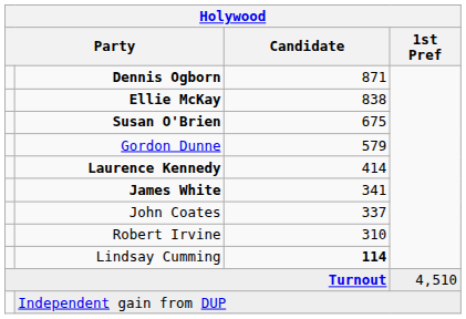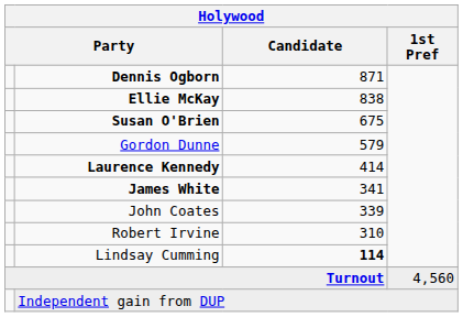John Coates | Candidate: 337 -> 339
Turnout | 1st Pref: 4,510 -> 4,560
